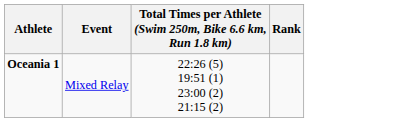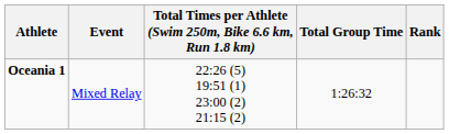+ column: Total Group Time | 1:26:32
